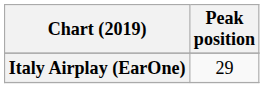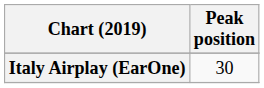Italy Airplay (EarOne) | Peak position: 29 -> 30
